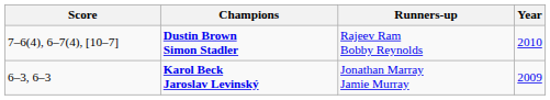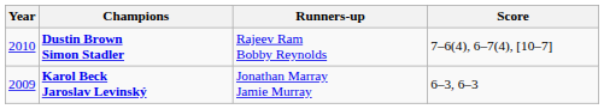columns swapped: Year <-> Score
